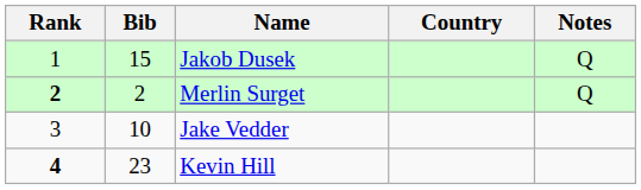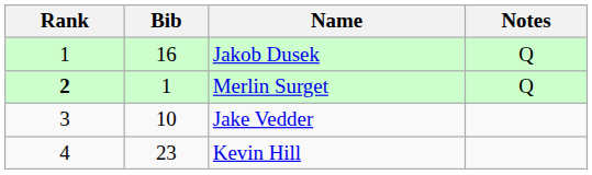- column: Country
Jakob Dusek | Bib: 15 -> 16
Merlin Surget | Bib: 2 -> 1
Kevin Hill | Rank: bold -> normal
